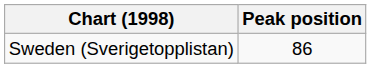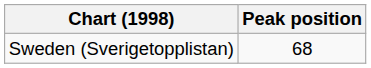Sweden (Sverigetopplistan) | Peak position: 86 -> 68
